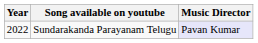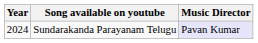Sundarakanda Parayanam Telugu | Year: 2022 -> 2024
